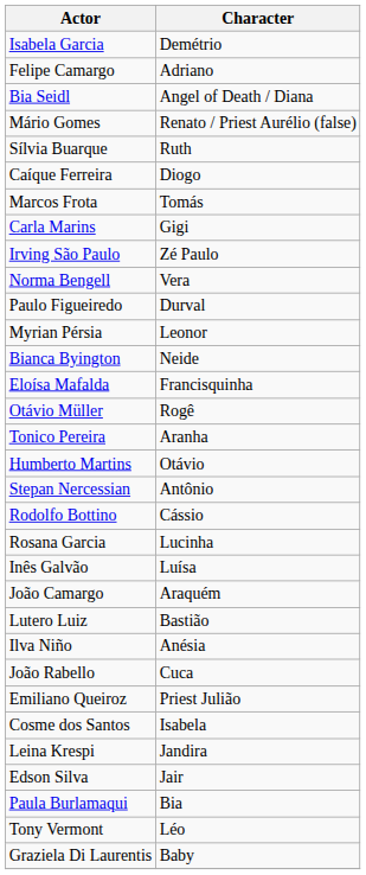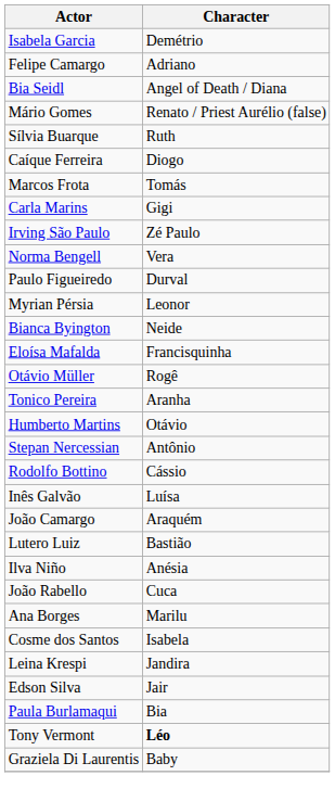- row: Rosana Garcia | Lucinha
- row: Emiliano Queiroz | Priest Julião
+ row: Ana Borges | Marilu
Tony Vermont | Character: normal -> bold
